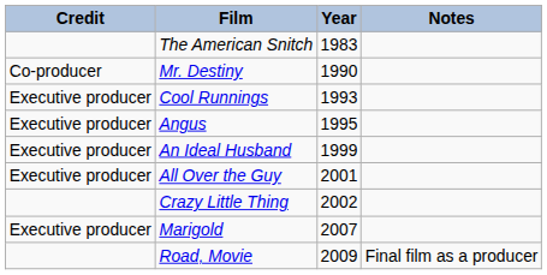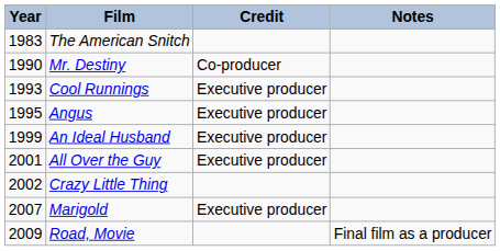columns swapped: Year <-> Credit
